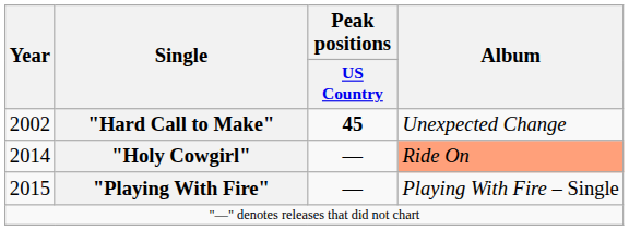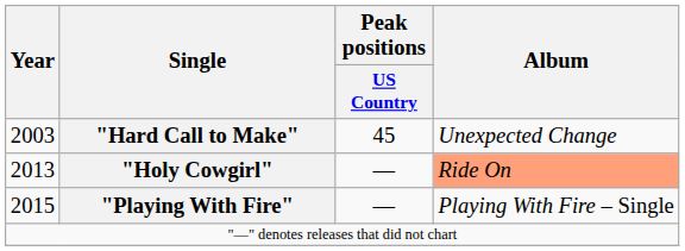"Hard Call to Make" | Year: 2002 -> 2003
"Hard Call to Make" | Peak positions / US Country: bold -> normal
"Holy Cowgirl" | Year: 2014 -> 2013
